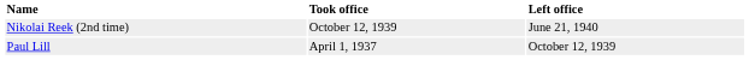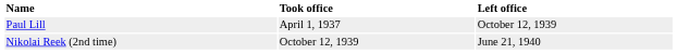rows swapped: Paul Lill <-> Nikolai Reek (2nd time)
